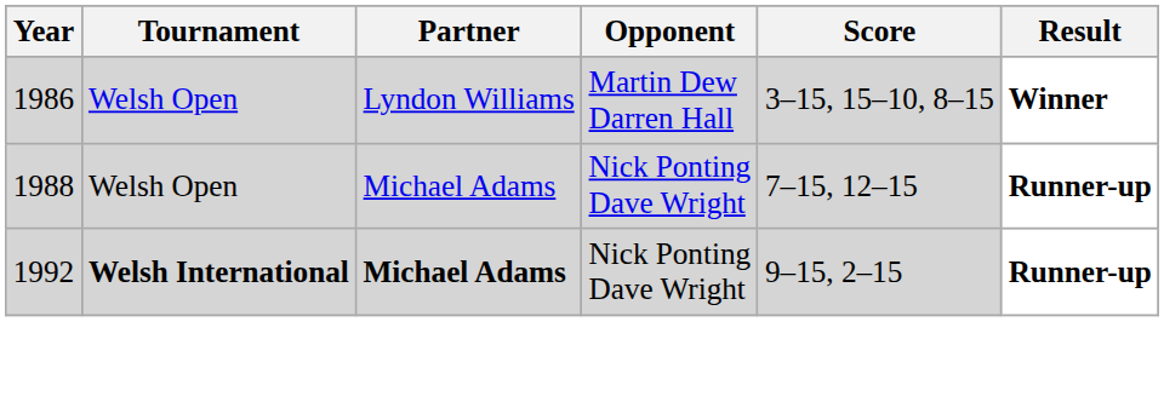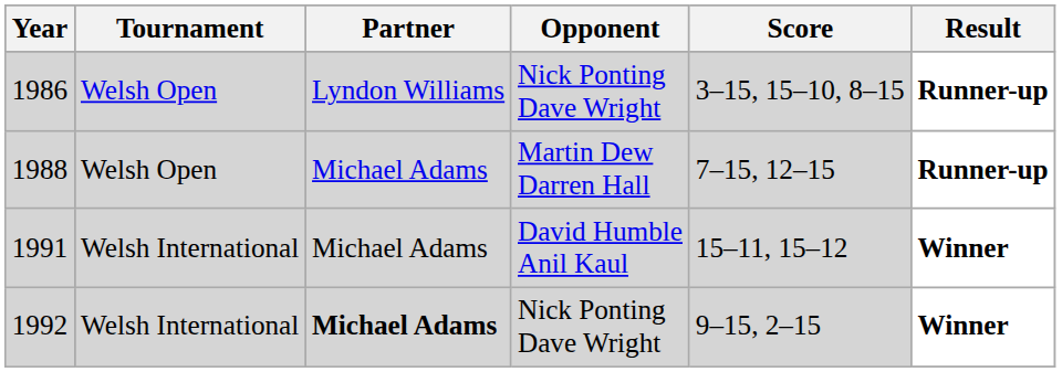1986 | Opponent: Martin Dew Darren Hall -> Nick Ponting Dave Wright
1986 | Result: Winner -> Runner-up
1988 | Opponent: Nick Ponting Dave Wright -> Martin Dew Darren Hall
+ row: 1991 | Welsh International | Michael Adams | David Humble Anil Kaul | 15–11, 15–12 | Winner
1992 | Tournament: bold -> normal
1992 | Result: Runner-up -> Winner
